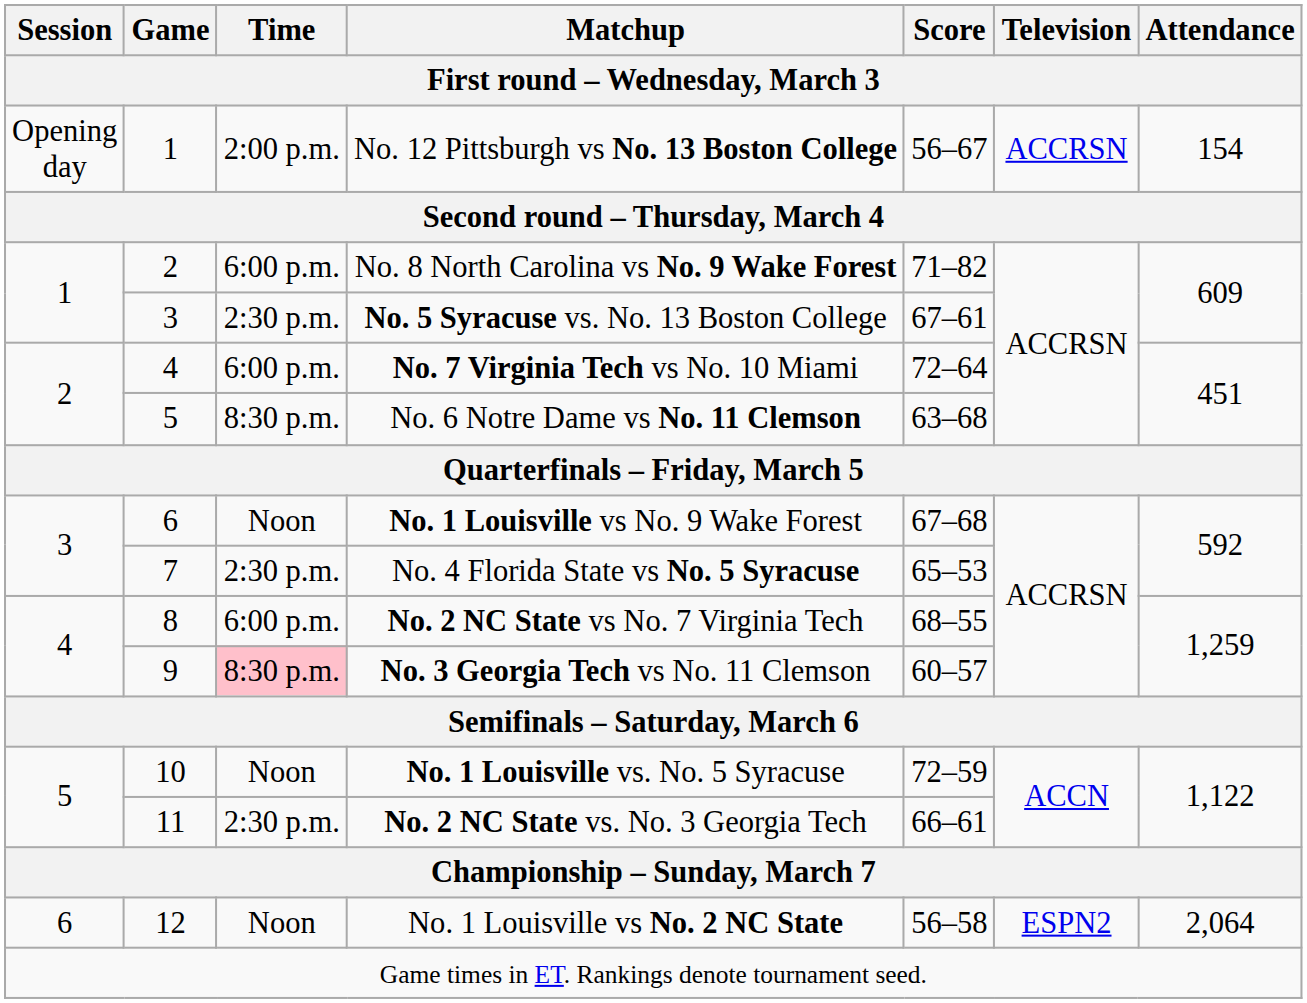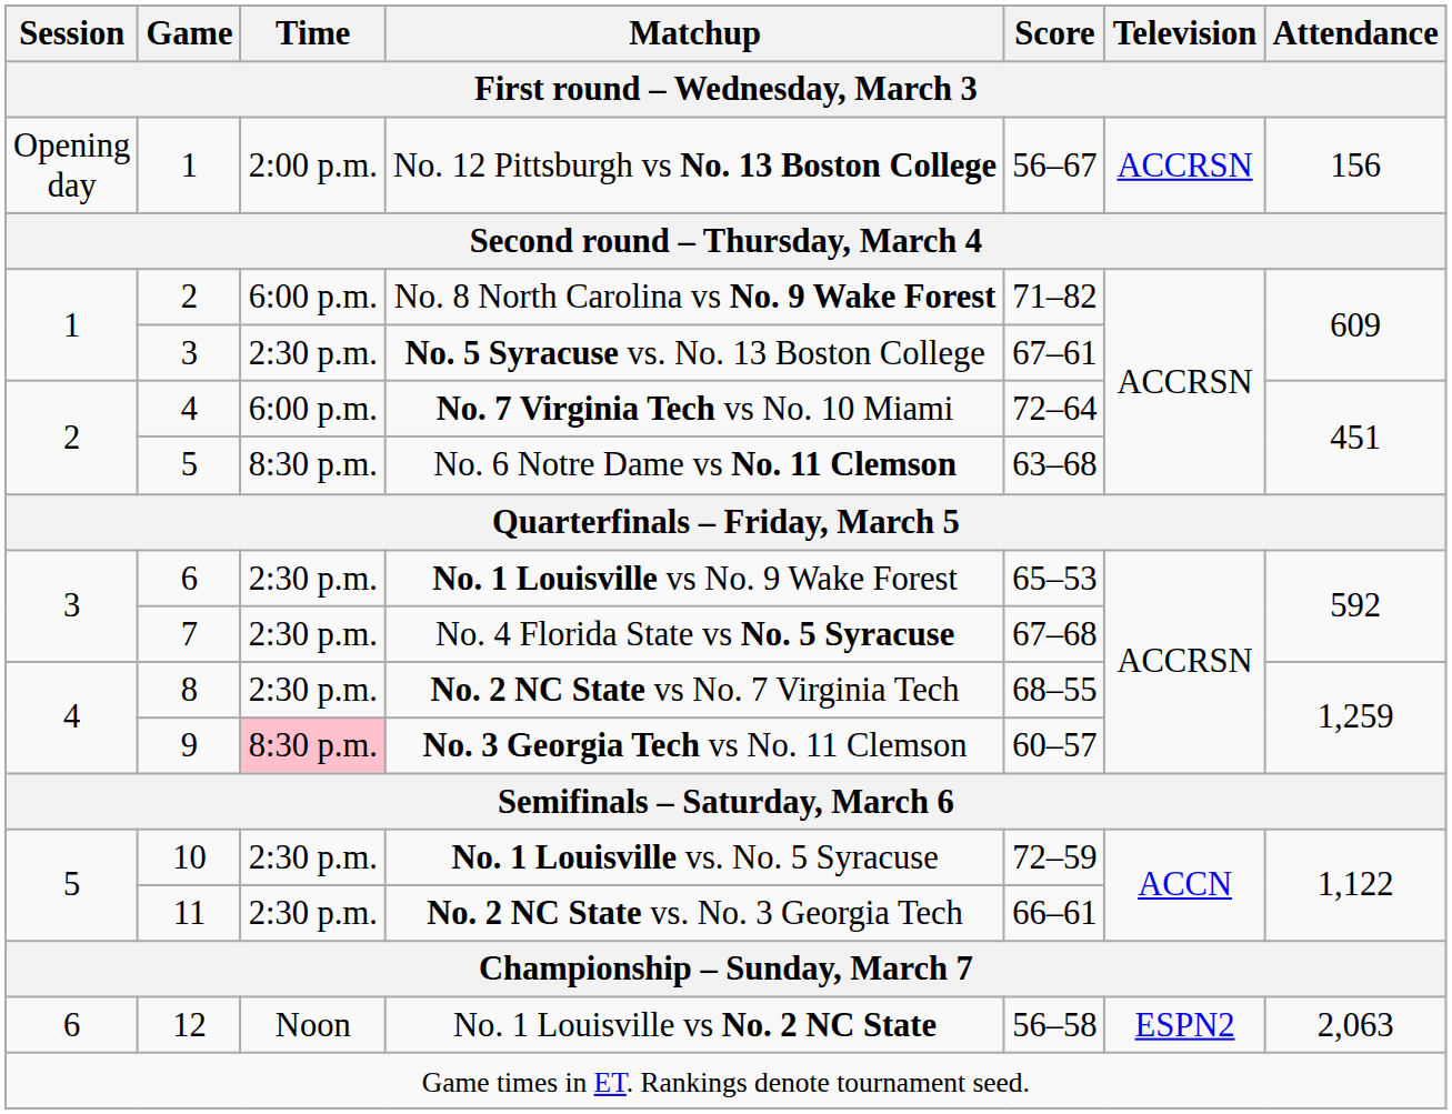No. 12 Pittsburgh vs No. 13 Boston College | Attendance: 154 -> 156
No. 1 Louisville vs No. 9 Wake Forest | Time: Noon -> 2:30 p.m.
No. 1 Louisville vs No. 9 Wake Forest | Score: 67–68 -> 65–53
No. 4 Florida State vs No. 5 Syracuse | Score: 65–53 -> 67–68
No. 2 NC State vs No. 7 Virginia Tech | Time: 6:00 p.m. -> 2:30 p.m.
No. 1 Louisville vs. No. 5 Syracuse | Time: Noon -> 2:30 p.m.
No. 1 Louisville vs No. 2 NC State | Attendance: 2,064 -> 2,063
